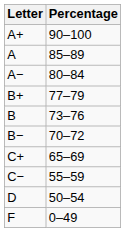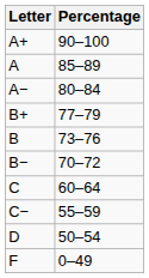- row: C+ | 65–69
+ row: C | 60–64
